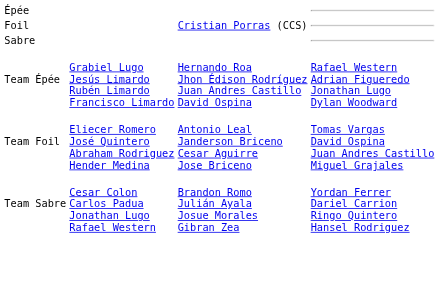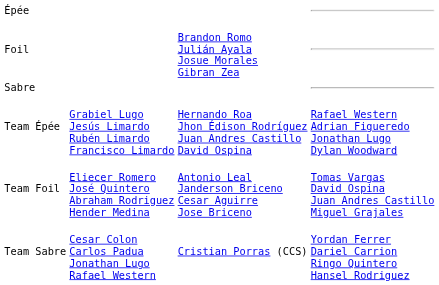Foil | column 3: Cristian Porras (CCS) -> Brandon Romo Julián Ayala Josue Morales Gibran Zea
Team Sabre | column 3: Brandon Romo Julián Ayala Josue Morales Gibran Zea -> Cristian Porras (CCS)
